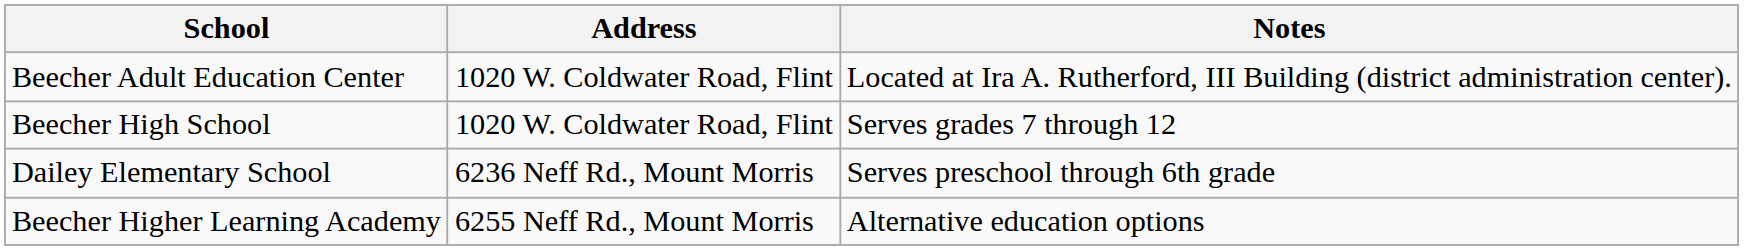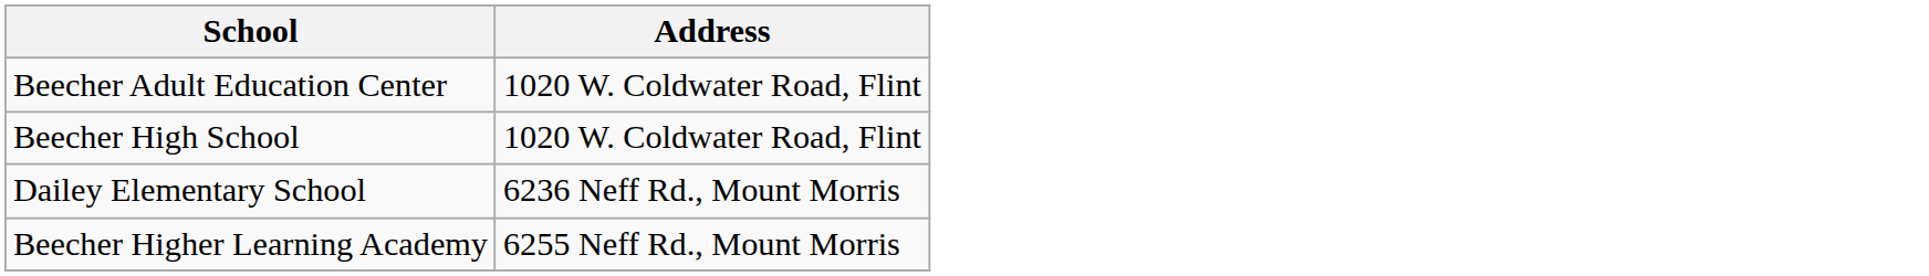- column: Notes | Located at Ira A. Rutherford, III Building (district administration center). | Serves grades 7 through 12 | Serves preschool through 6th grade | Alternative education options
